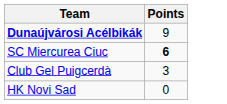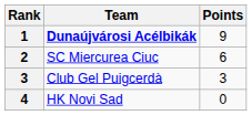+ column: Rank | 1 | 2 | 3 | 4
SC Miercurea Ciuc | Points: bold -> normal
